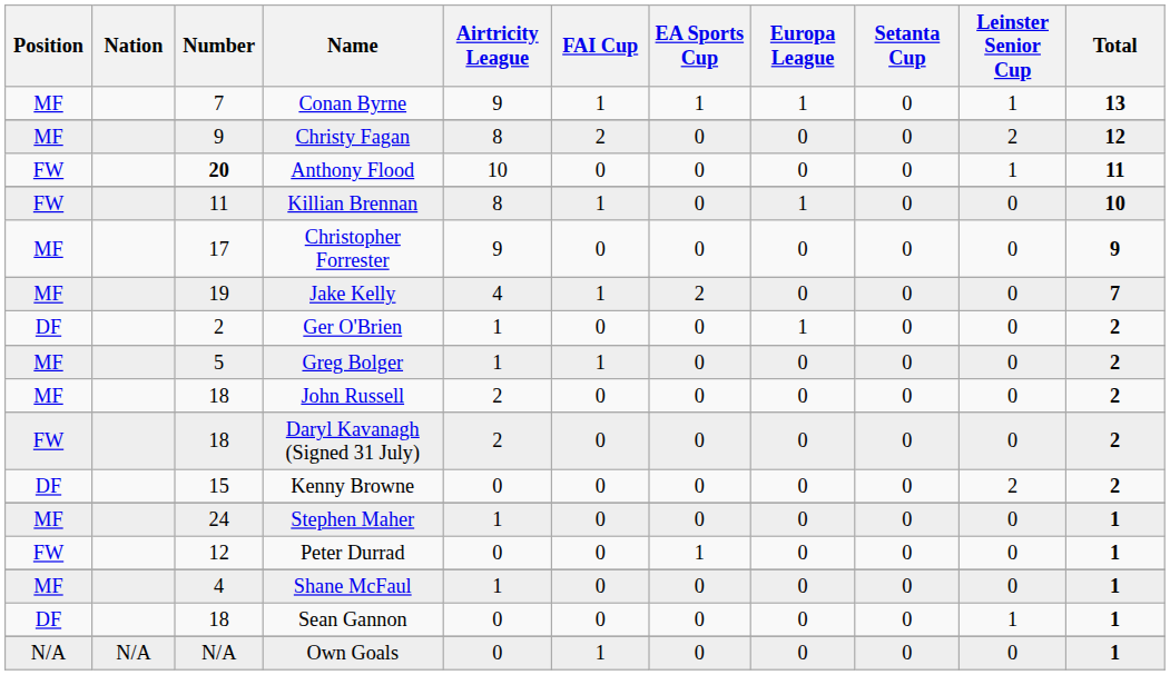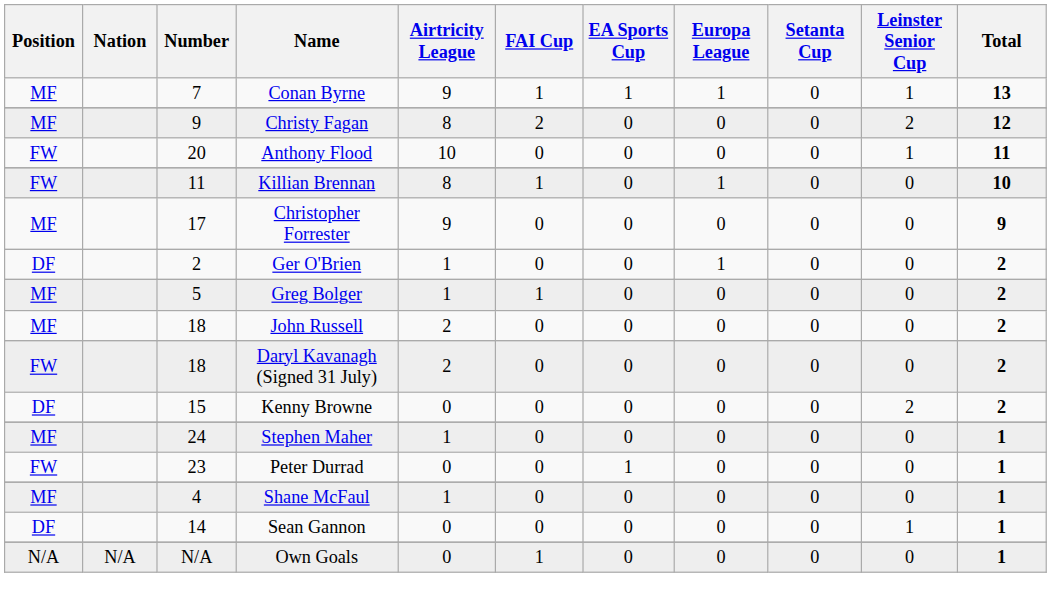Anthony Flood | Number: bold -> normal
- row: MF | 19 | Jake Kelly | 4 | 1 | 2 | 0 | 0 | 0 | 7
Peter Durrad | Number: 12 -> 23
Sean Gannon | Number: 18 -> 14
